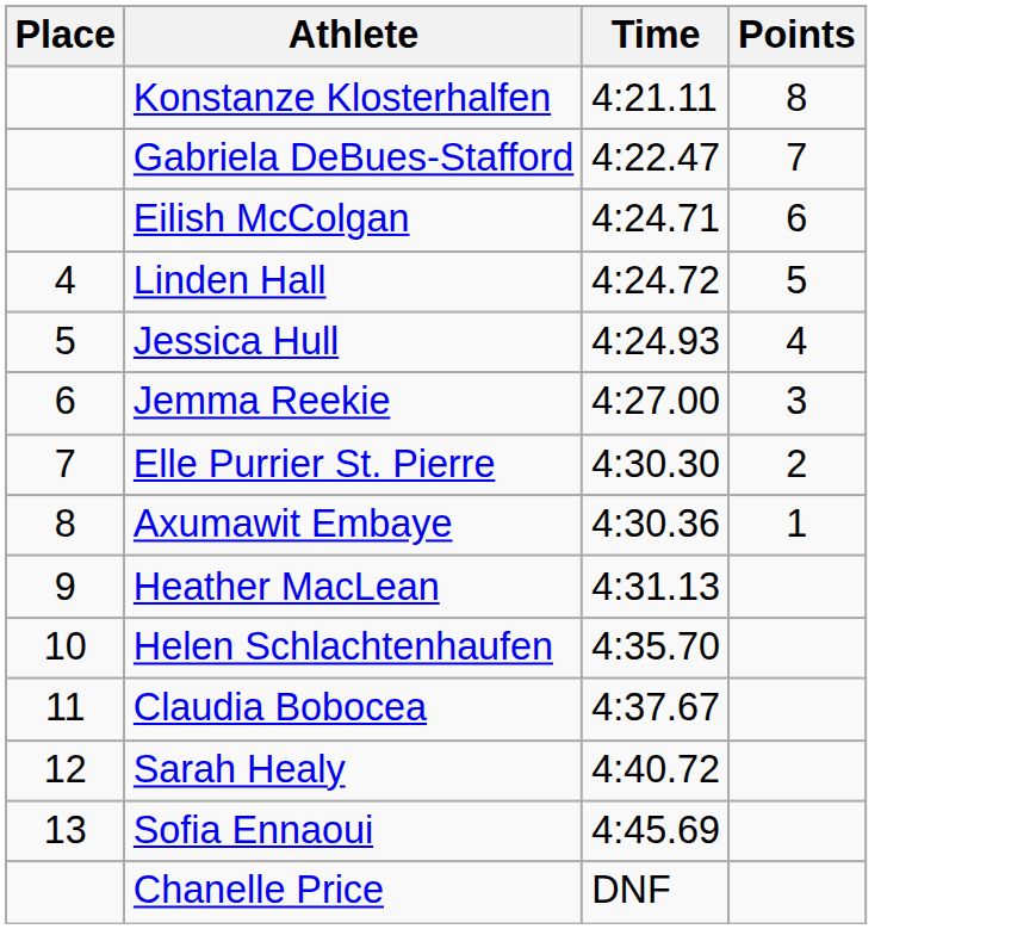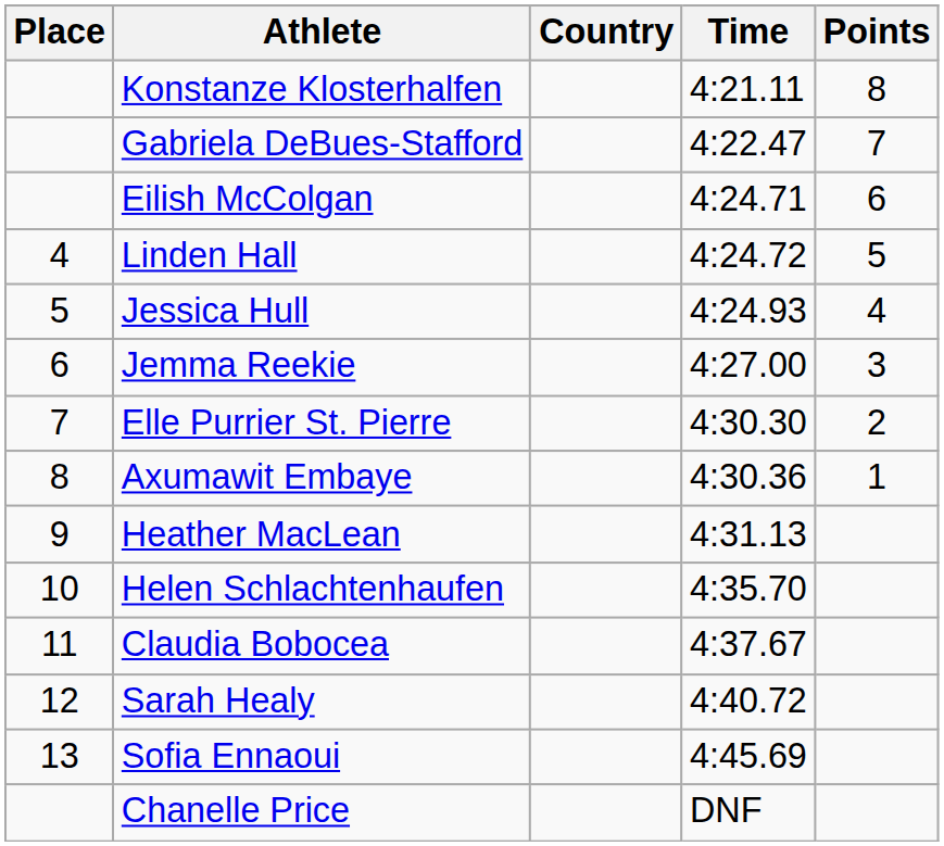+ column: Country
